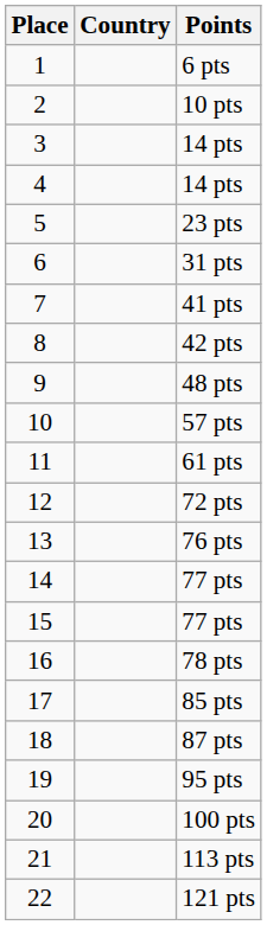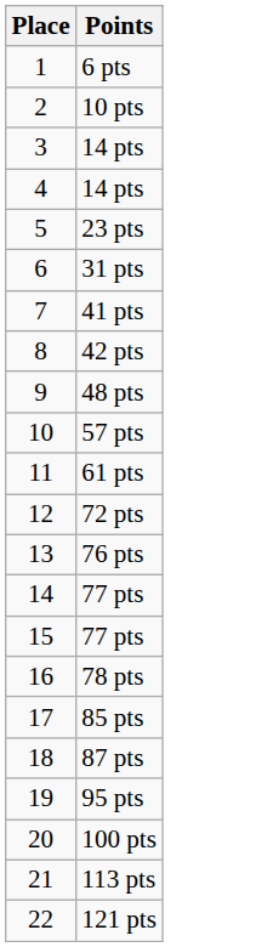- column: Country
